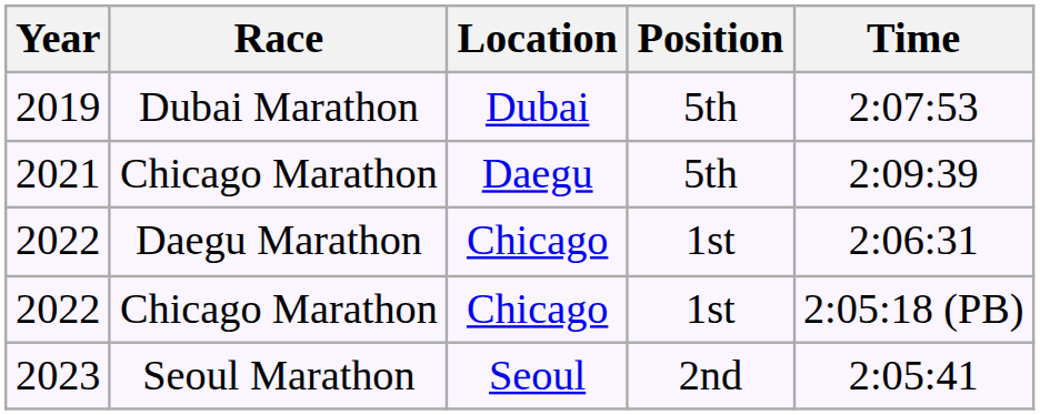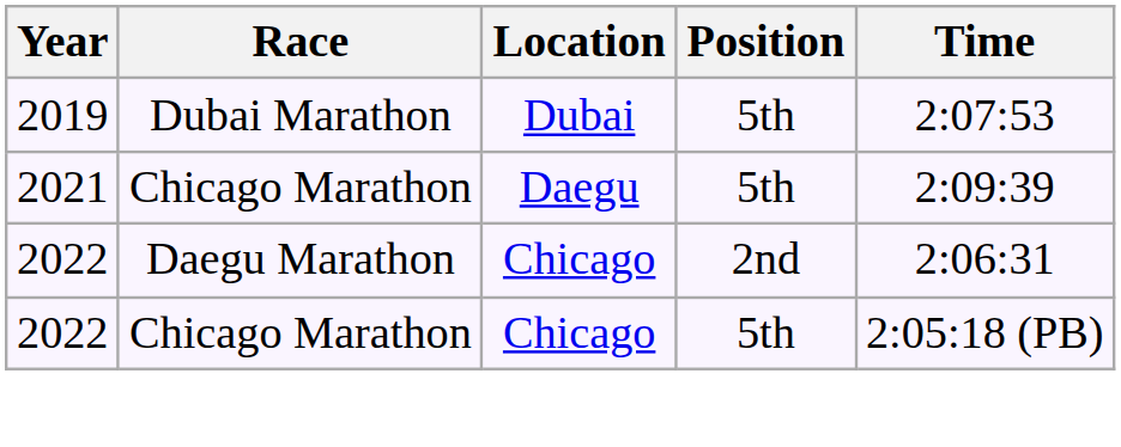2022 / Daegu Marathon | Position: 1st -> 2nd
2022 / Chicago Marathon | Position: 1st -> 5th
- row: 2023 | Seoul Marathon | Seoul | 2nd | 2:05:41
